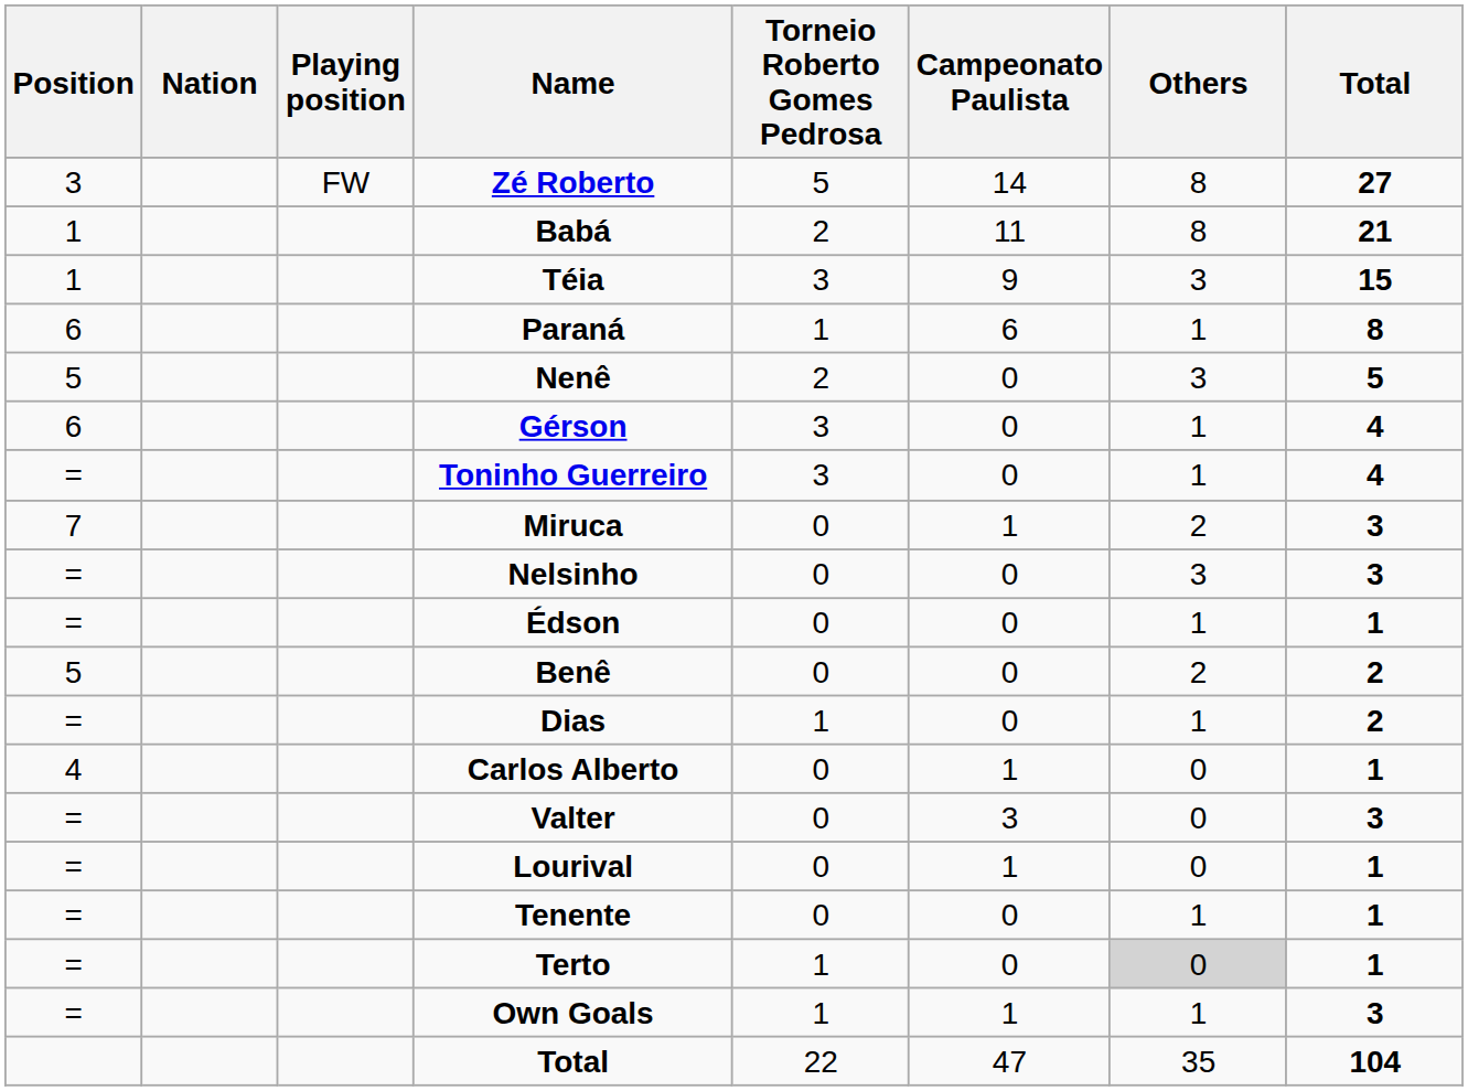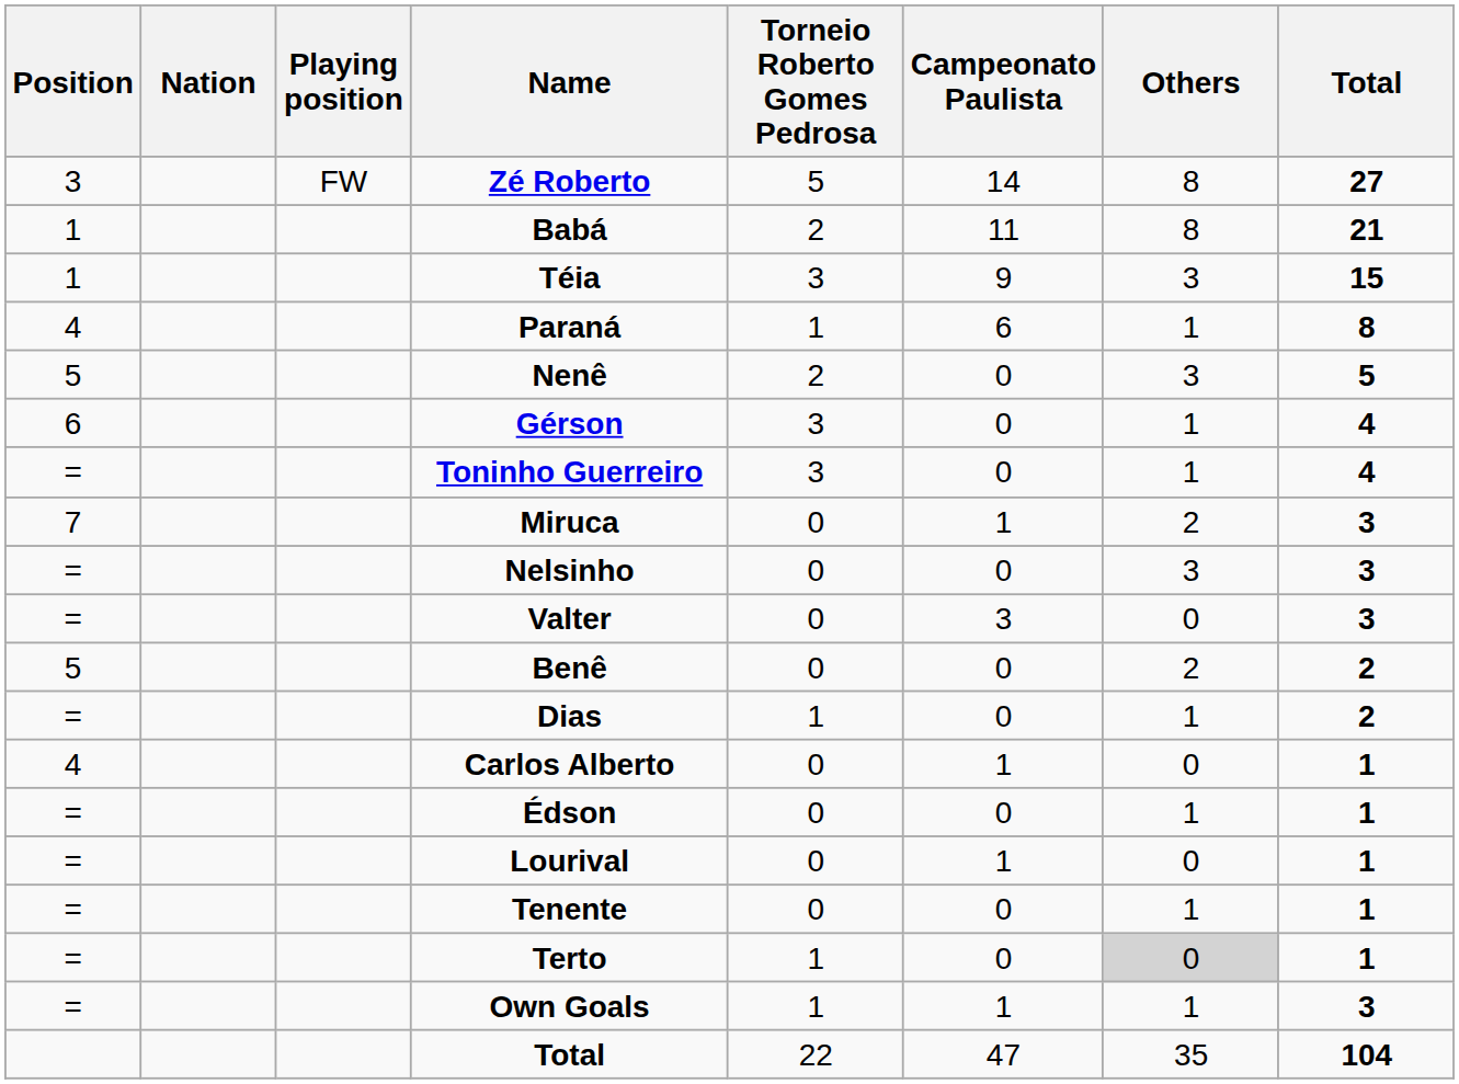Paraná | Position: 6 -> 4
rows swapped: Valter <-> Édson
